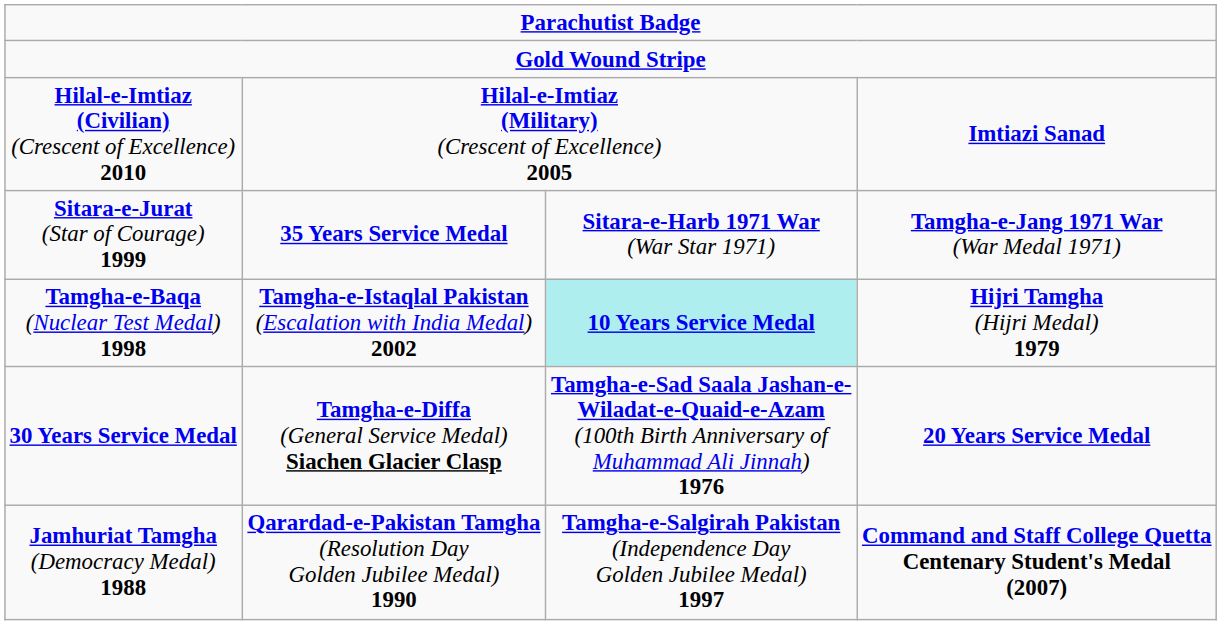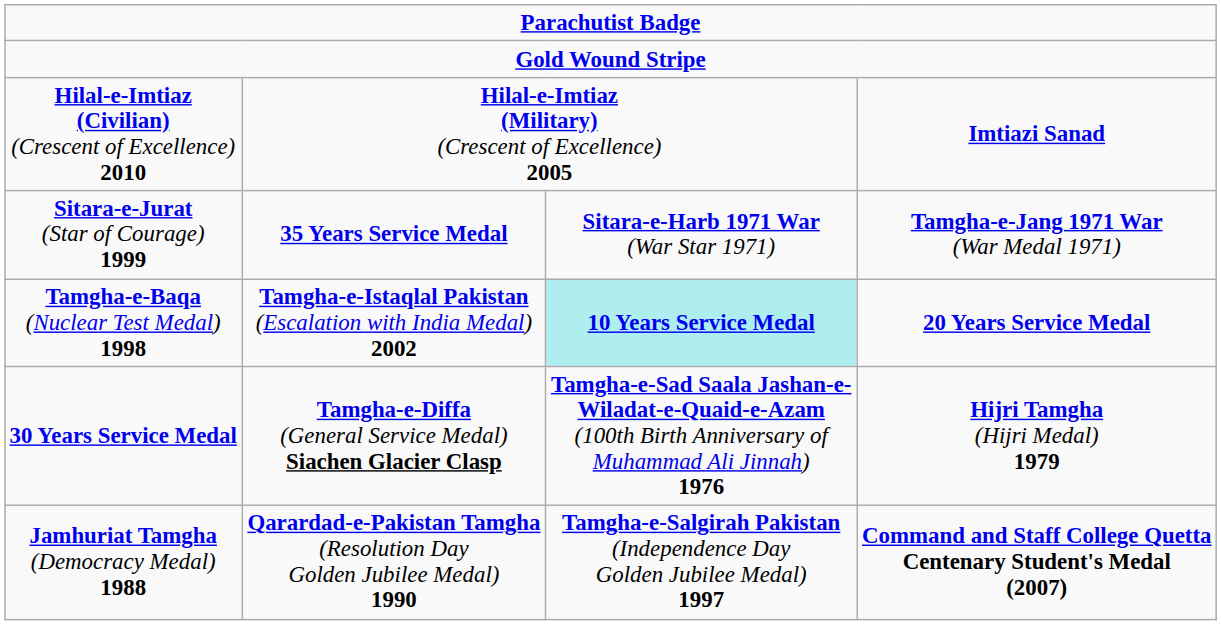Tamgha-e-Baqa (Nuclear Test Medal) 1998 | column 4: Hijri Tamgha (Hijri Medal) 1979 -> 20 Years Service Medal
30 Years Service Medal | column 4: 20 Years Service Medal -> Hijri Tamgha (Hijri Medal) 1979
